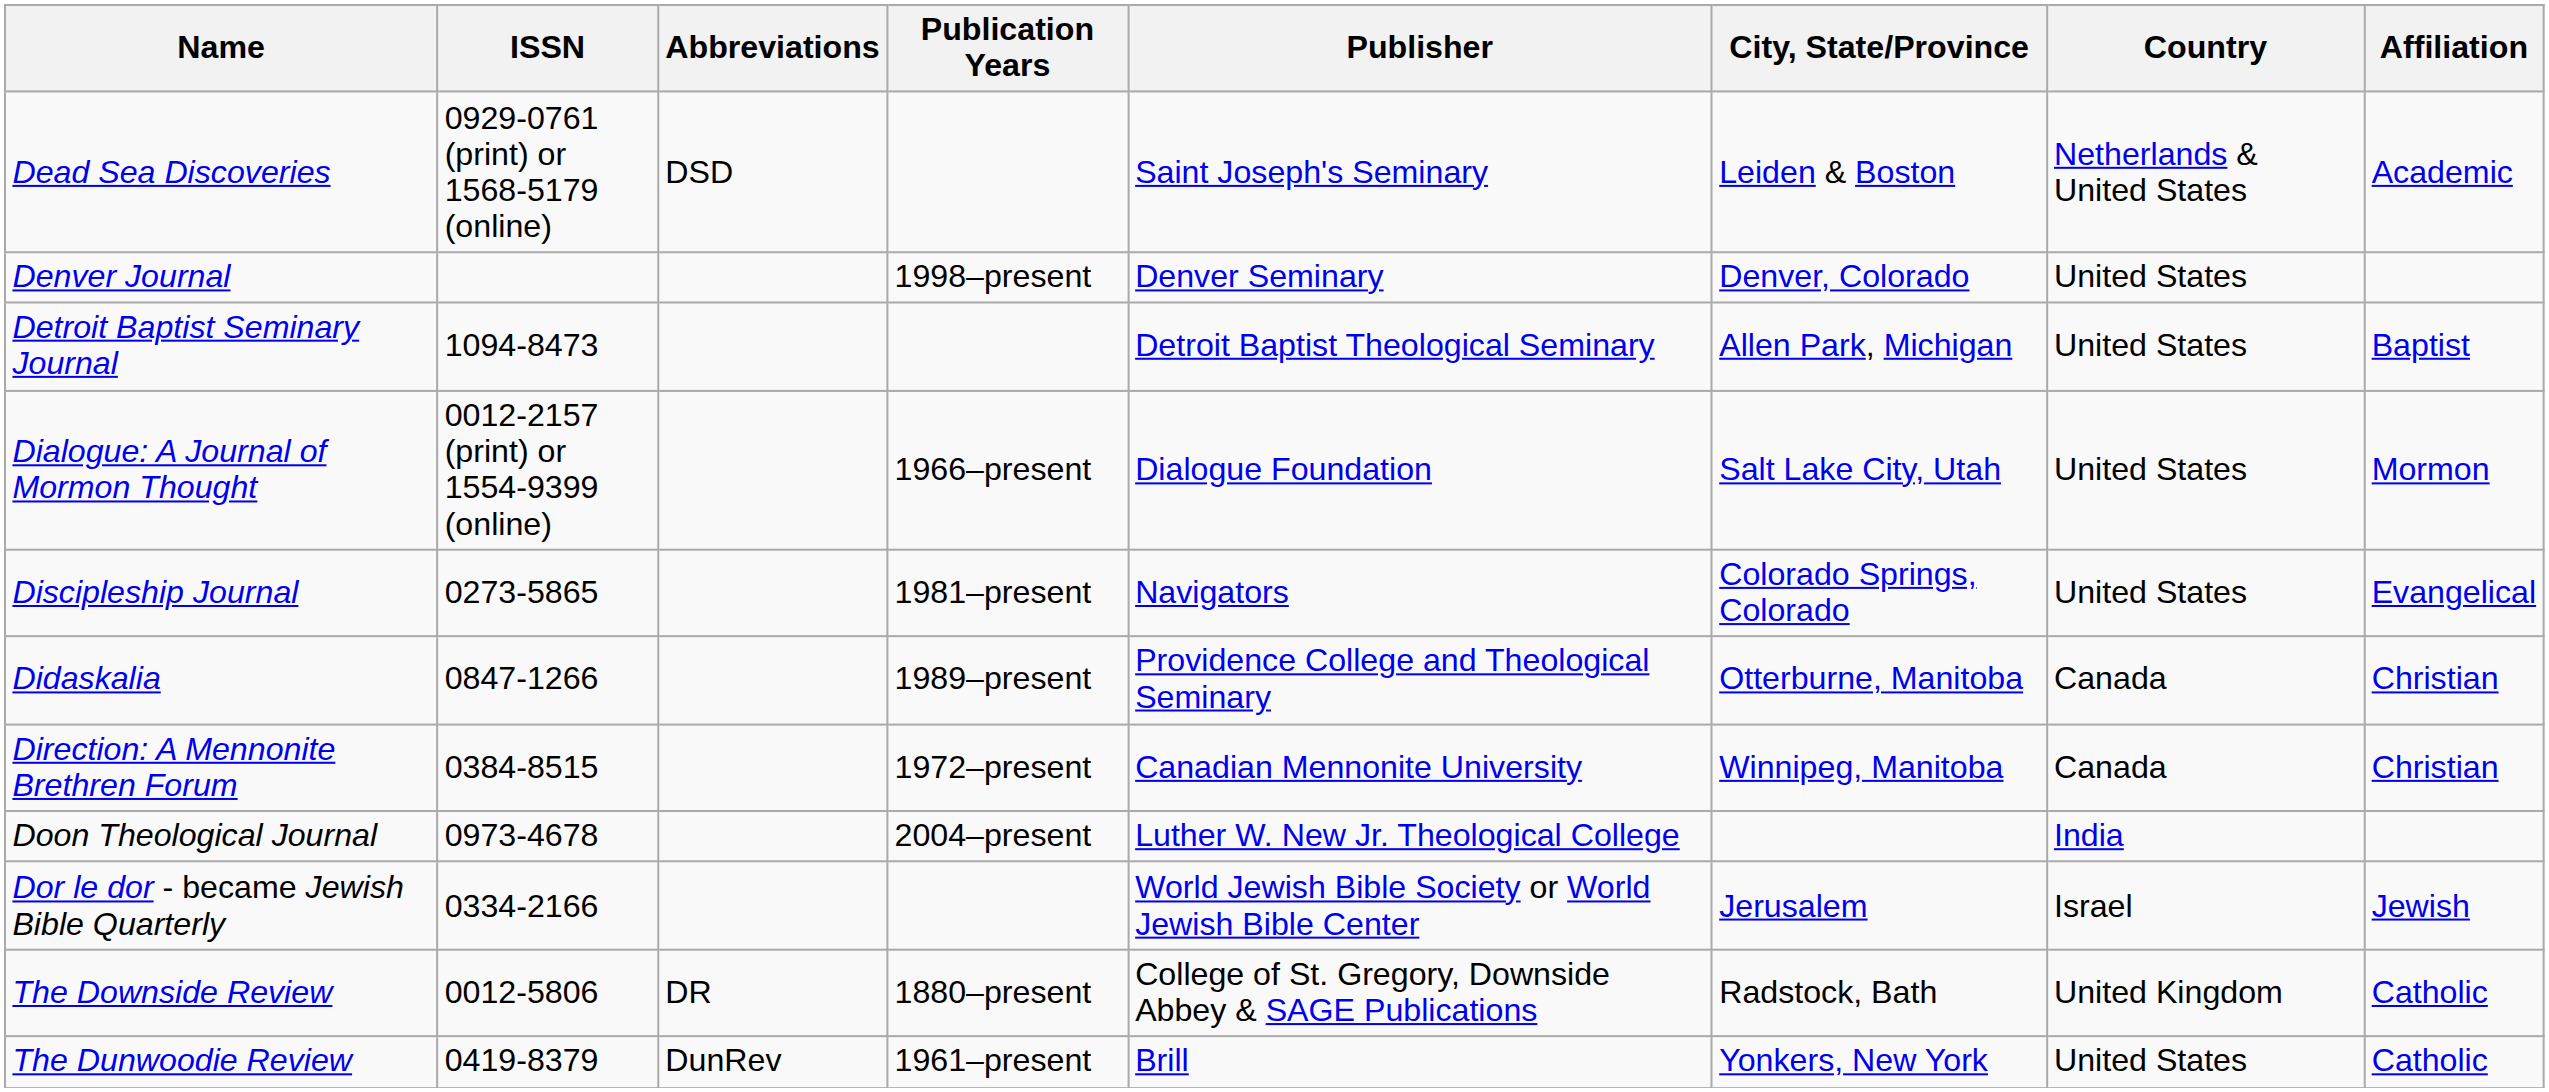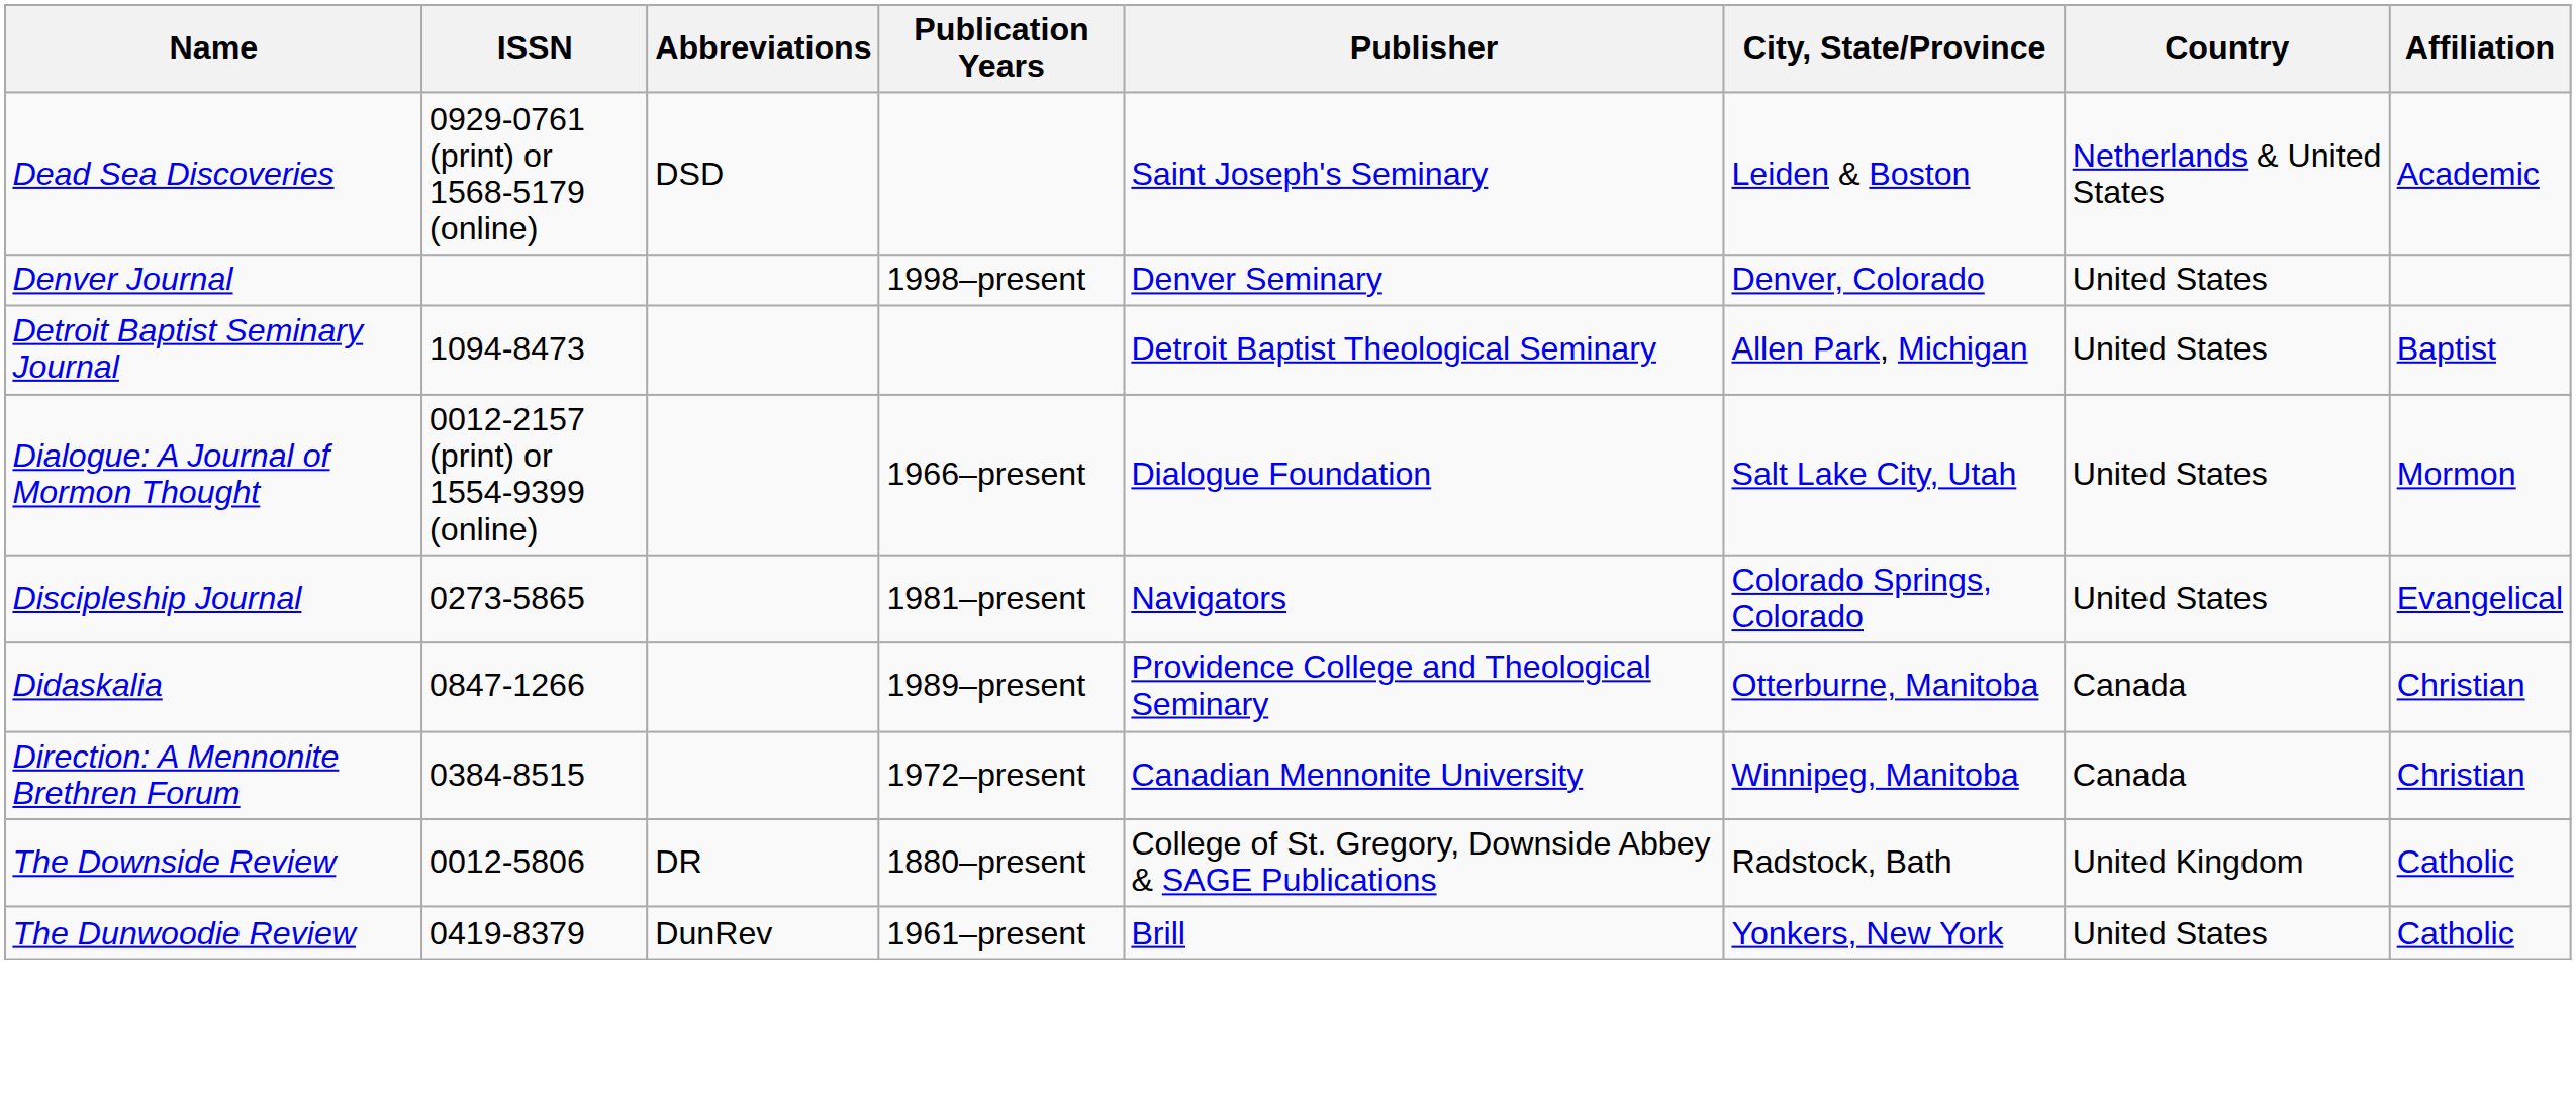- row: Doon Theological Journal | 0973-4678 | 2004–present | Luther W. New Jr. Theological College | India
- row: Dor le dor - became Jewish Bible Quarterly | 0334-2166 | World Jewish Bible Society or World Jewish Bible Center | Jerusalem | Israel | Jewish
